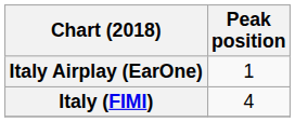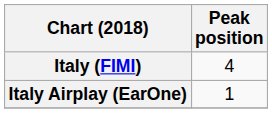rows swapped: Italy (FIMI) <-> Italy Airplay (EarOne)
